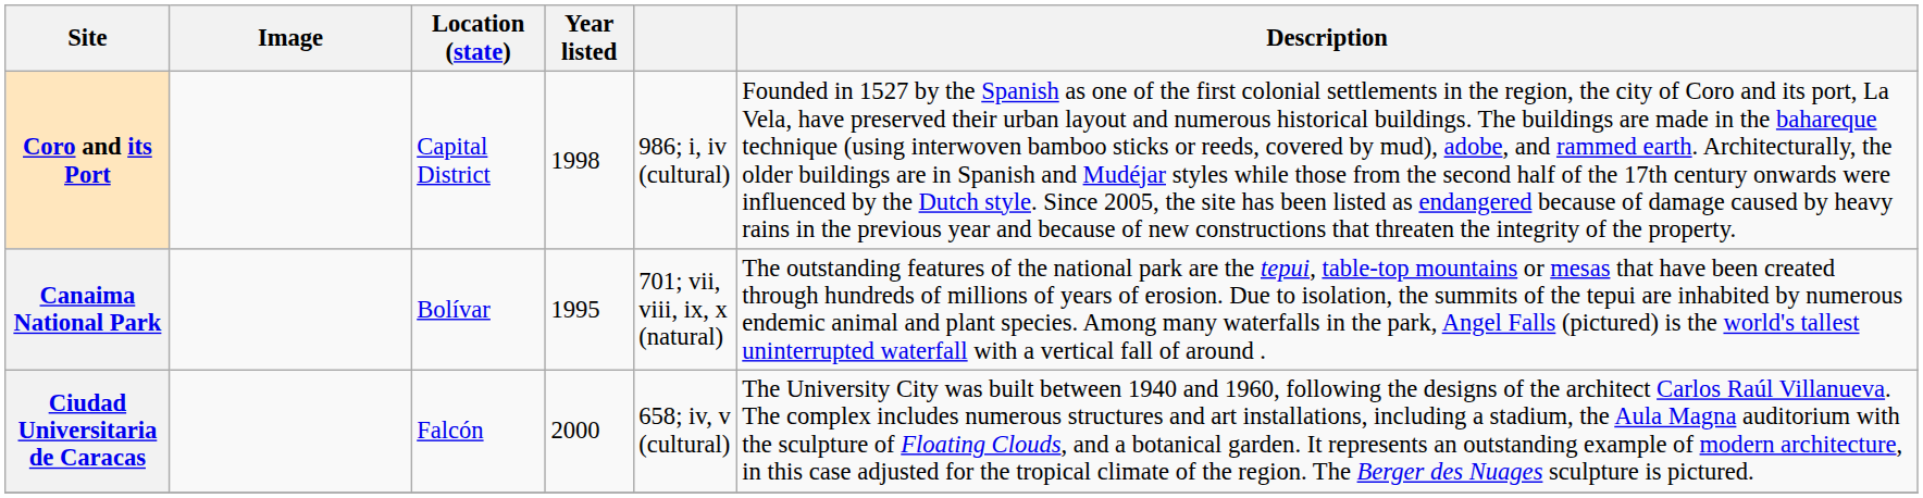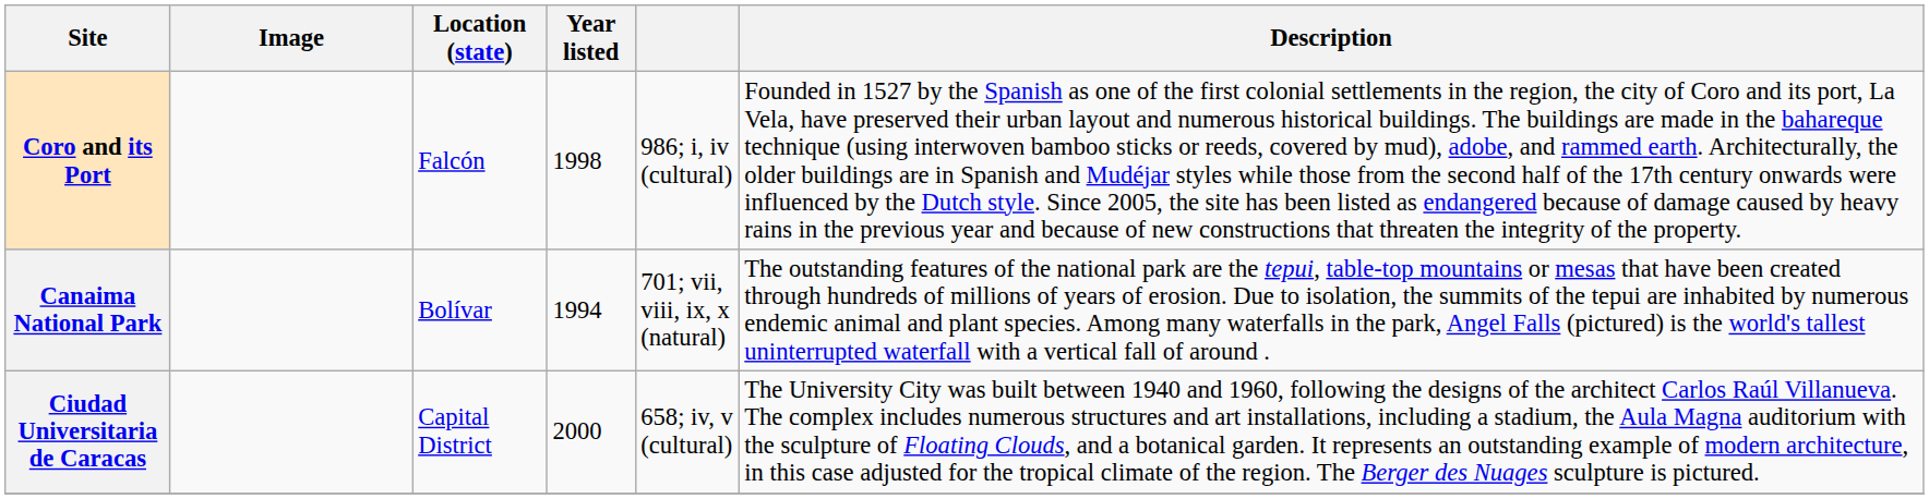Coro and its Port | Location (state): Capital District -> Falcón
Canaima National Park | Year listed: 1995 -> 1994
Ciudad Universitaria de Caracas | Location (state): Falcón -> Capital District
